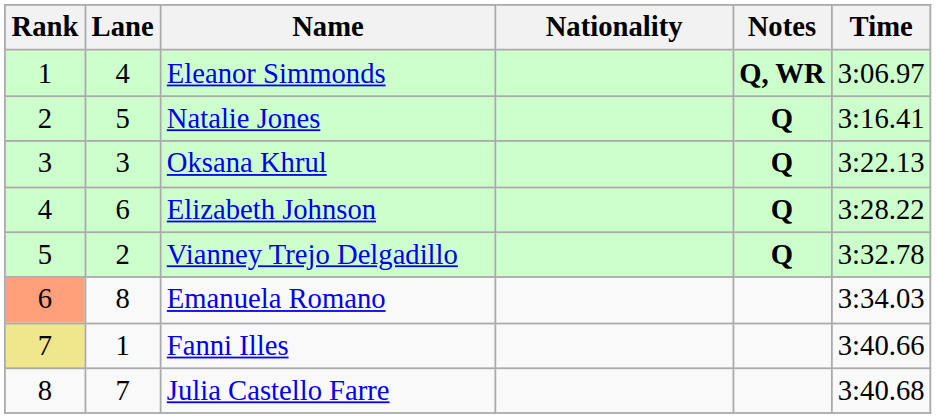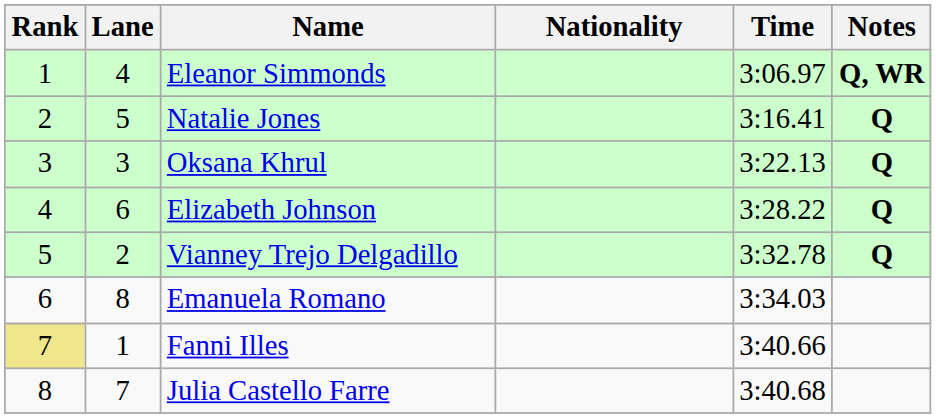columns swapped: Time <-> Notes
Emanuela Romano | Rank: lightsalmon background -> no background
